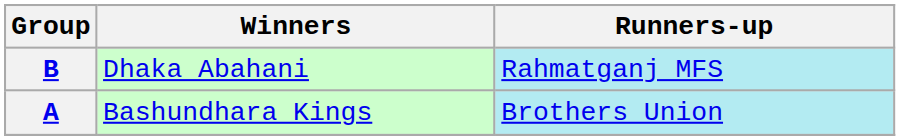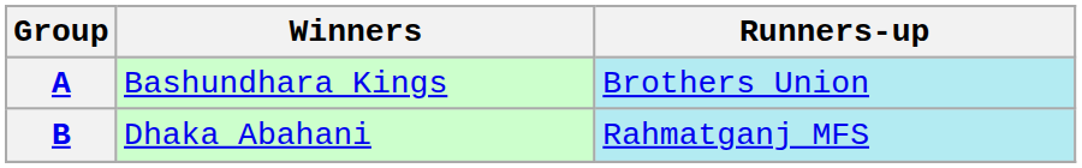rows swapped: A <-> B
